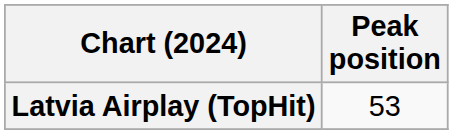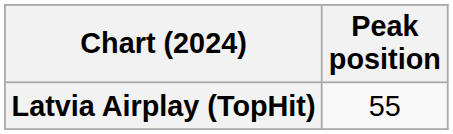Latvia Airplay (TopHit) | Peak position: 53 -> 55
